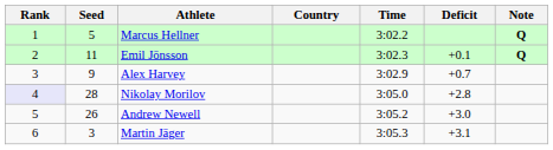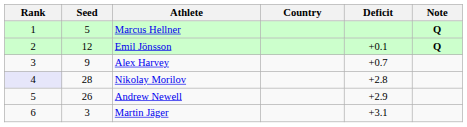- column: Time | 3:02.2 | 3:02.3 | 3:02.9 | 3:05.0 | 3:05.2 | 3:05.3
Emil Jönsson | Seed: 11 -> 12
Andrew Newell | Deficit: +3.0 -> +2.9
